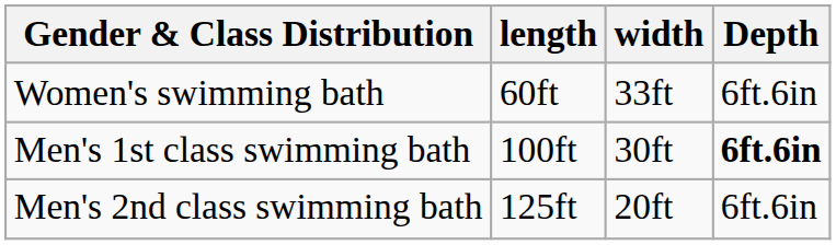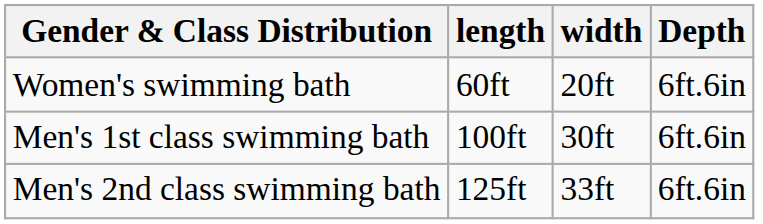Women's swimming bath | width: 33ft -> 20ft
Men's 1st class swimming bath | Depth: bold -> normal
Men's 2nd class swimming bath | width: 20ft -> 33ft
